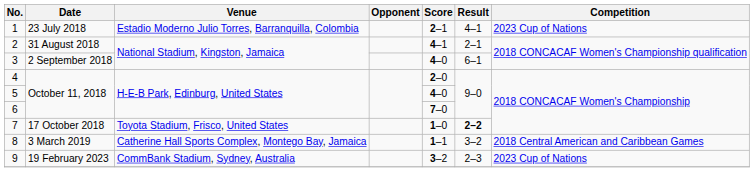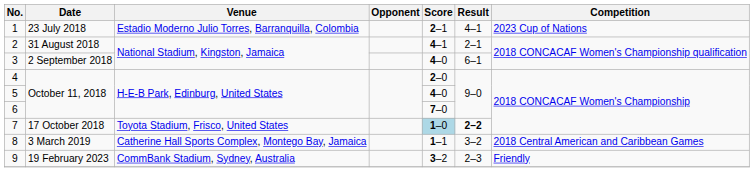7 | Score: no background -> lightblue background
9 | Competition: 2023 Cup of Nations -> Friendly
